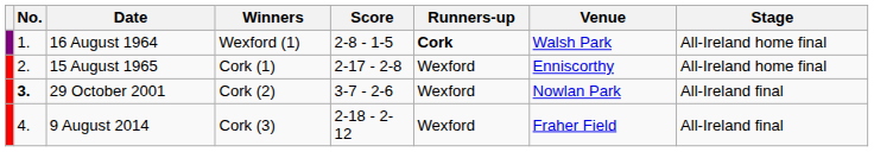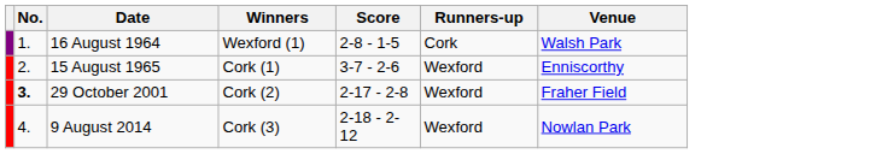- column: Stage | All-Ireland home final | All-Ireland home final | All-Ireland final | All-Ireland final
16 August 1964 | Runners-up: bold -> normal
15 August 1965 | Score: 2-17 - 2-8 -> 3-7 - 2-6
29 October 2001 | Score: 3-7 - 2-6 -> 2-17 - 2-8
29 October 2001 | Venue: Nowlan Park -> Fraher Field
9 August 2014 | Venue: Fraher Field -> Nowlan Park
